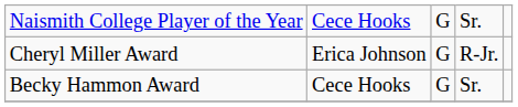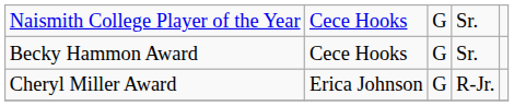rows swapped: Cheryl Miller Award <-> Becky Hammon Award
